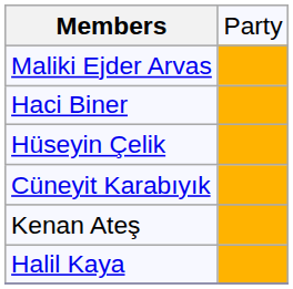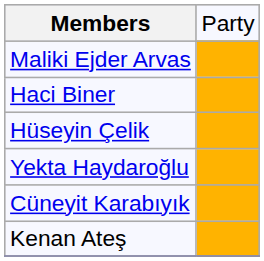+ row: Yekta Haydaroğlu
- row: Halil Kaya
